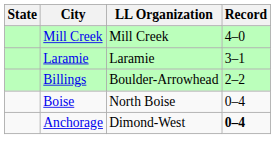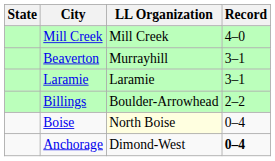+ row: Beaverton | Murrayhill | 3–1
Boise | LL Organization: no background -> lightyellow background
